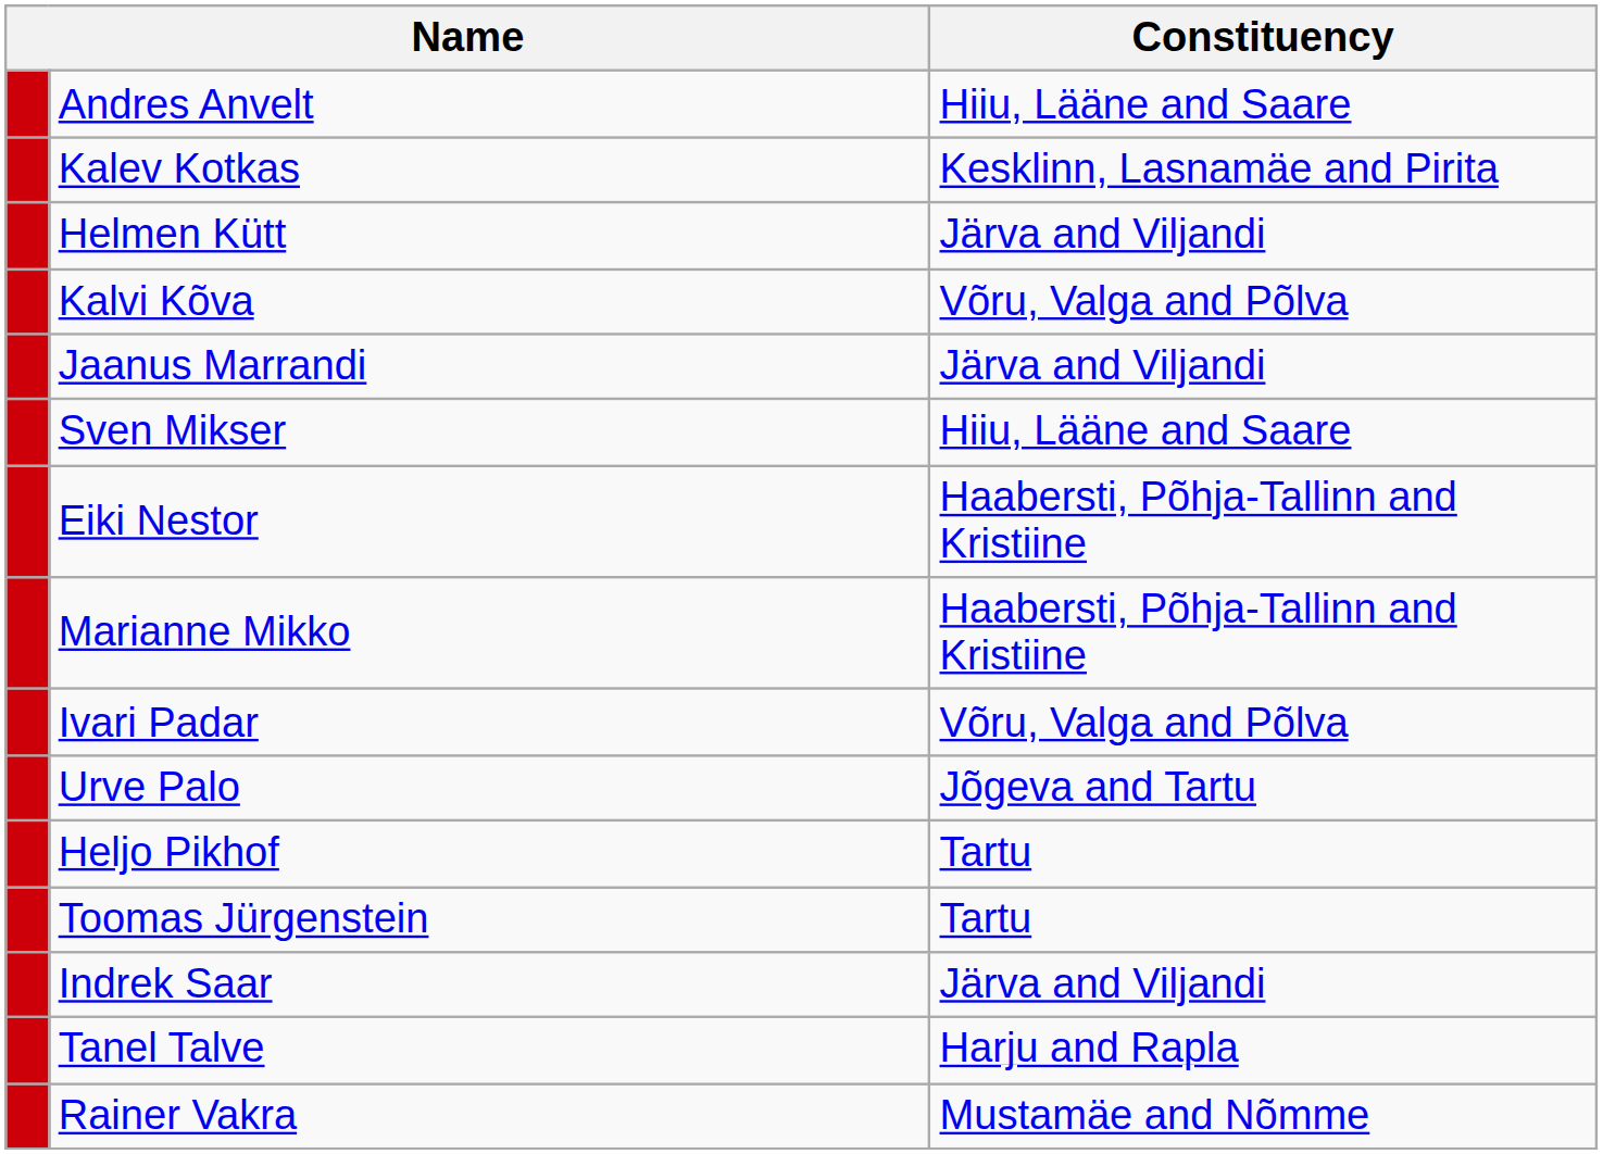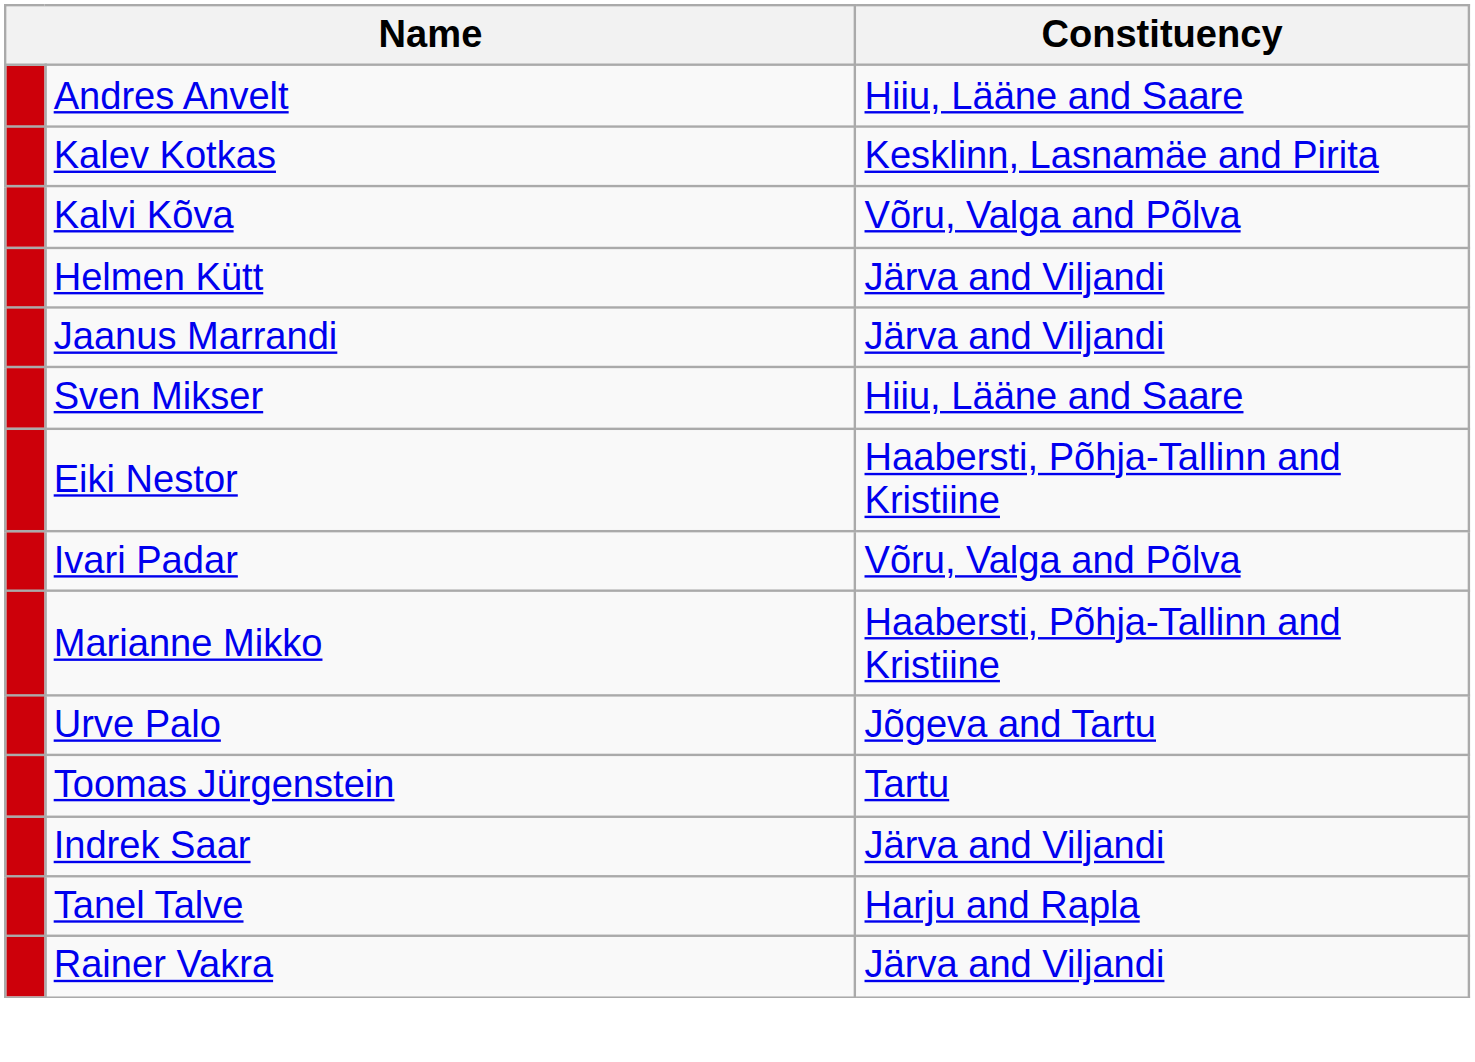rows swapped: Helmen Kütt <-> Kalvi Kõva
rows swapped: Marianne Mikko <-> Ivari Padar
- row: Heljo Pikhof | Tartu
Rainer Vakra | Constituency: Mustamäe and Nõmme -> Järva and Viljandi
